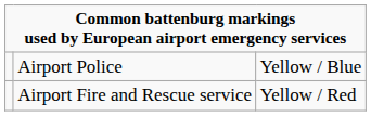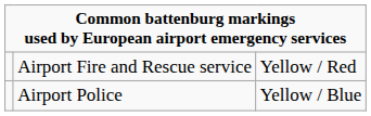rows swapped: Airport Police <-> Airport Fire and Rescue service
